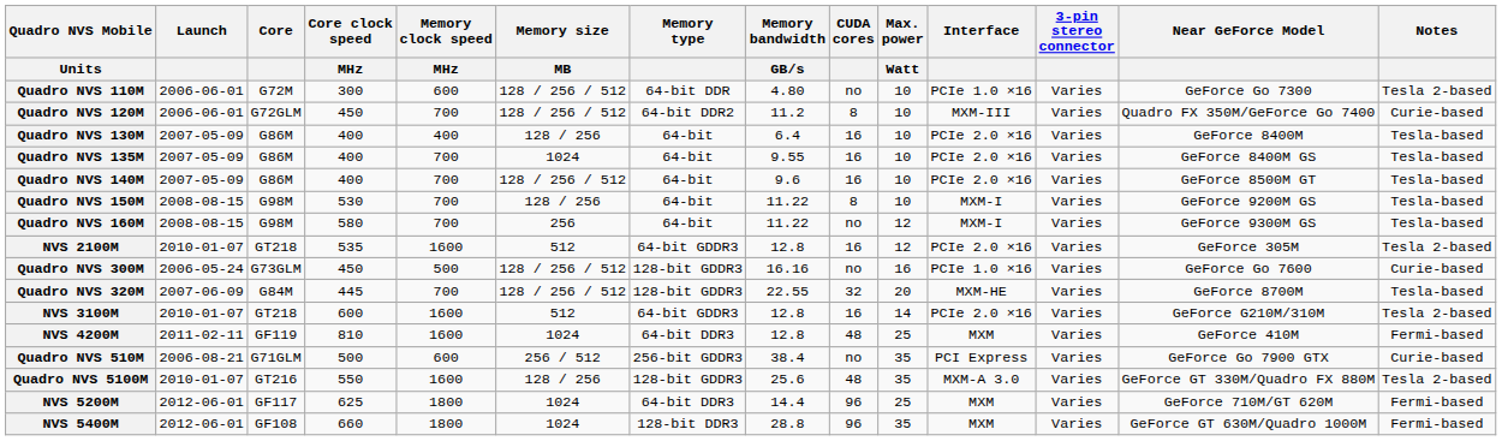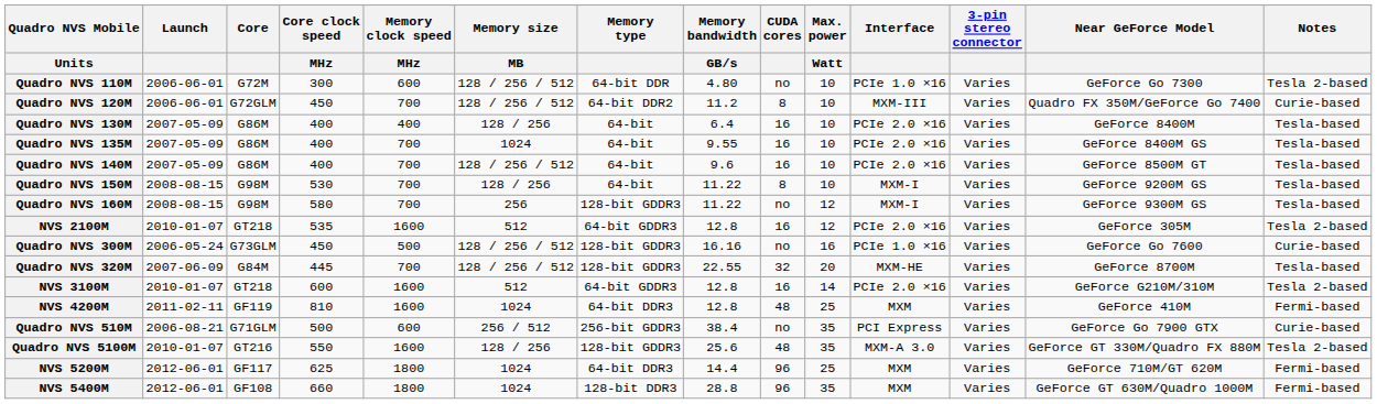Quadro NVS 160M | Memory type: 64-bit -> 128-bit GDDR3
